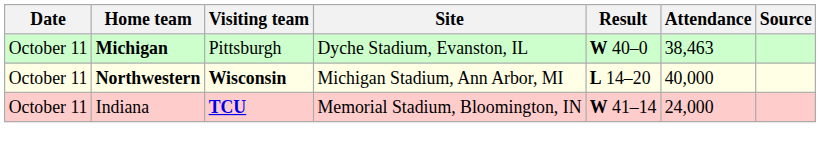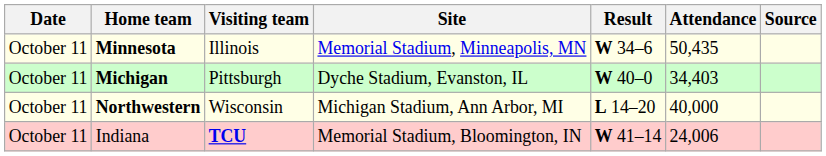+ row: October 11 | Minnesota | Illinois | Memorial Stadium, Minneapolis, MN | W 34–6 | 50,435
Michigan | Attendance: 38,463 -> 34,403
Northwestern | Visiting team: bold -> normal
Indiana | Attendance: 24,000 -> 24,006
